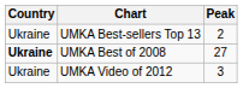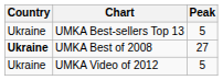UMKA Best-sellers Top 13 | Peak: 2 -> 5
UMKA Video of 2012 | Peak: 3 -> 5
